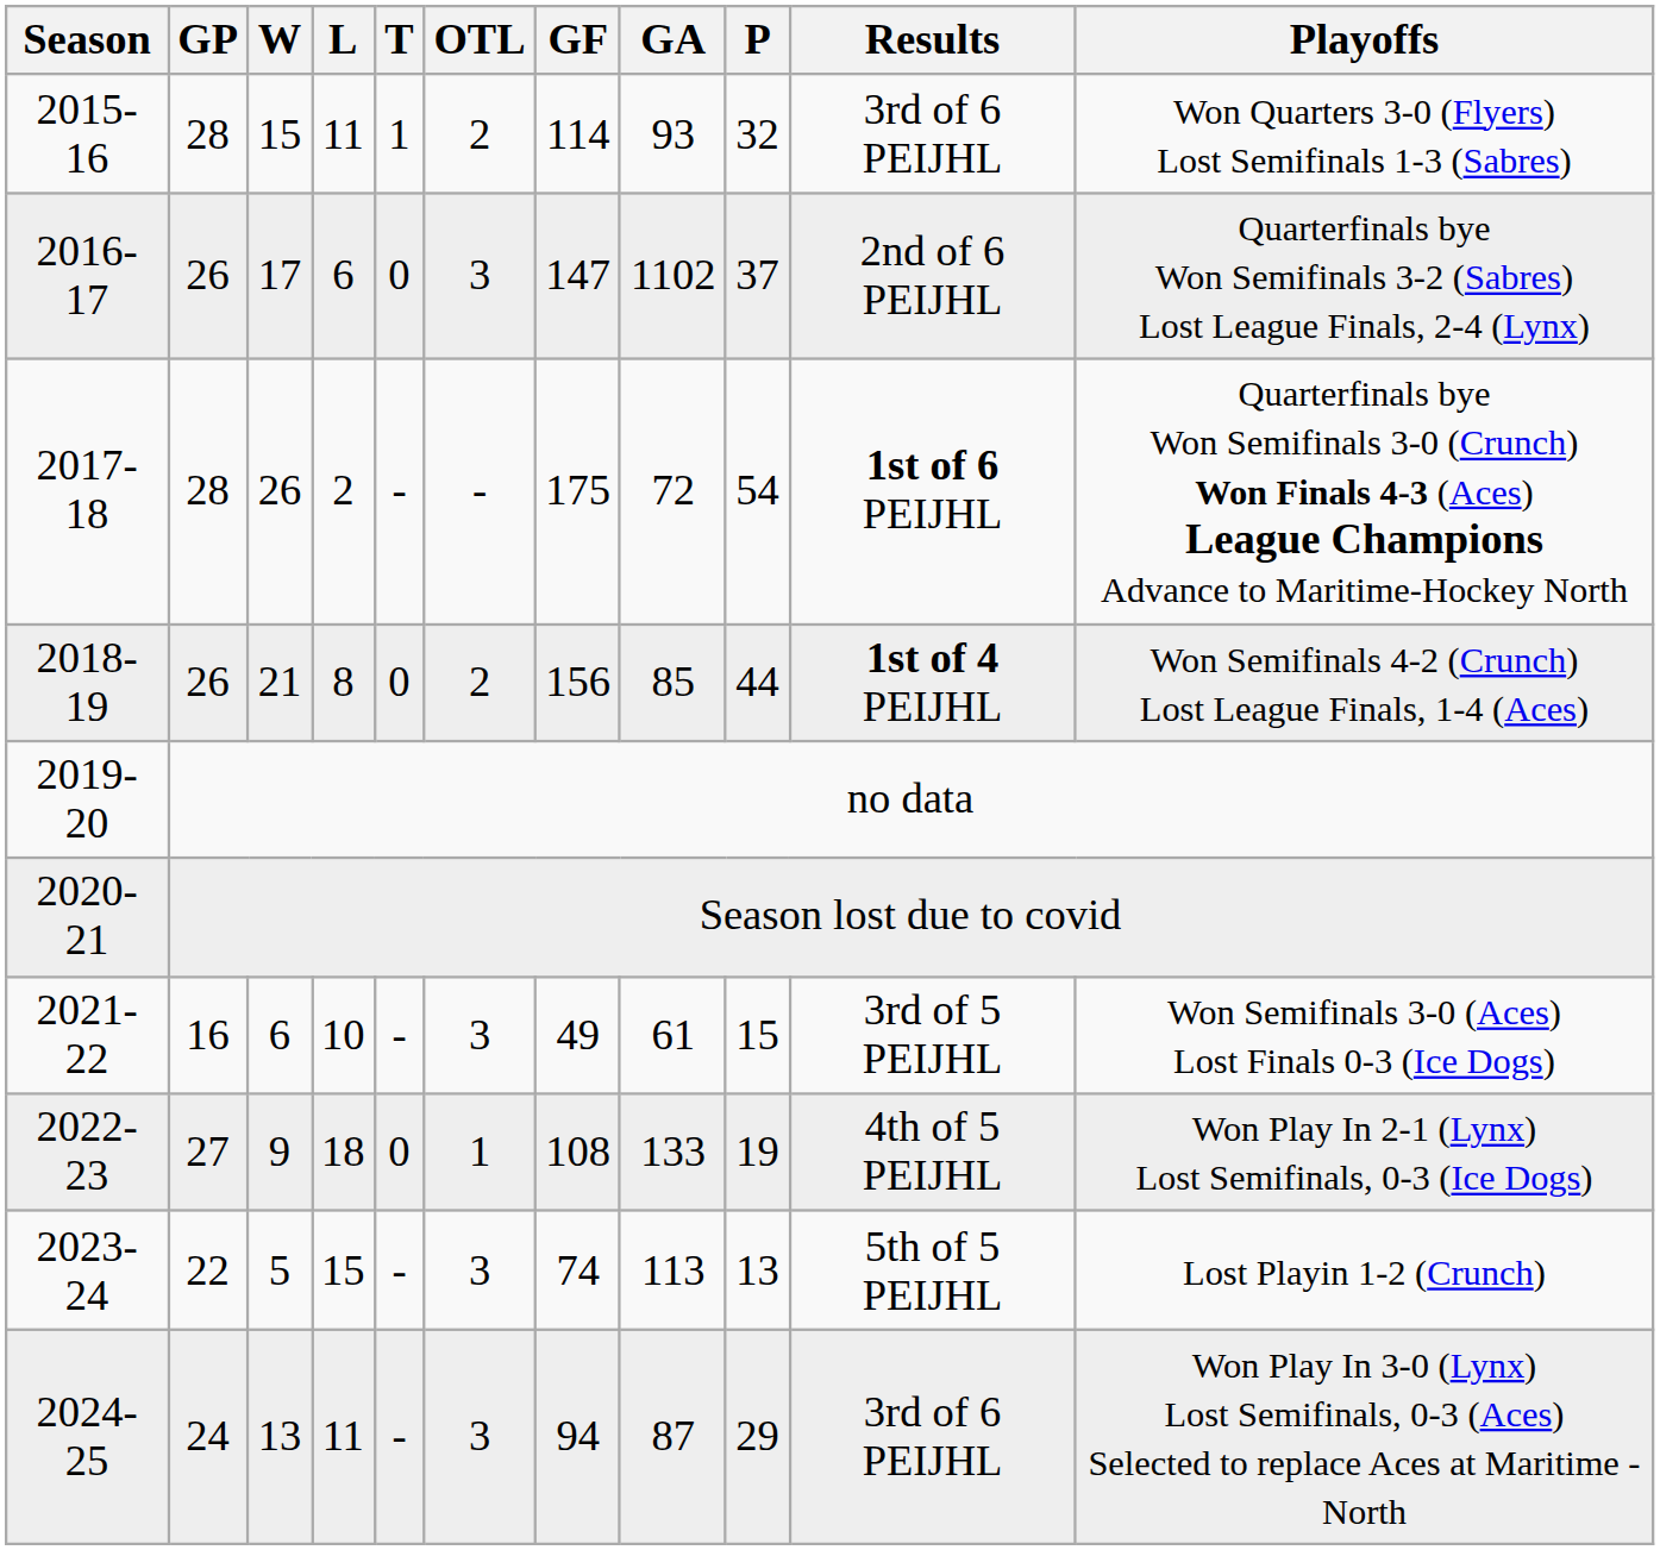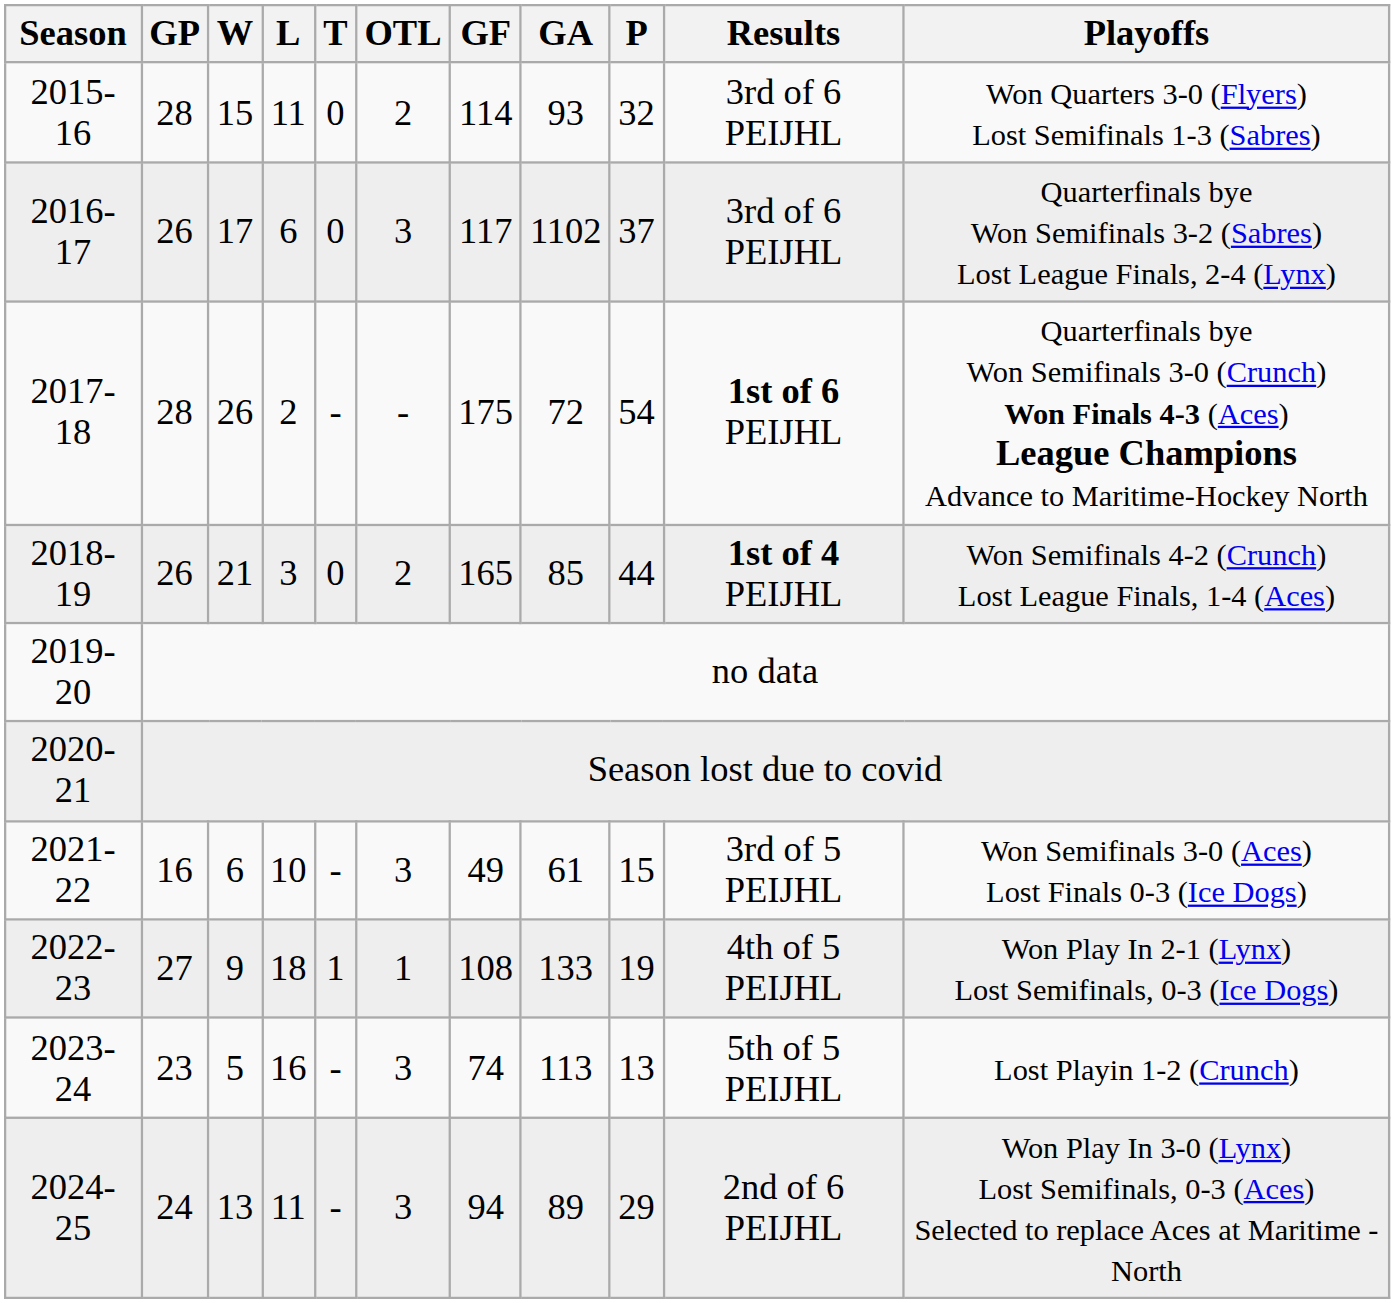2015-16 | T: 1 -> 0
2016-17 | GF: 147 -> 117
2016-17 | Results: 2nd of 6 PEIJHL -> 3rd of 6 PEIJHL
2018-19 | L: 8 -> 3
2018-19 | GF: 156 -> 165
2022-23 | T: 0 -> 1
2023-24 | GP: 22 -> 23
2023-24 | L: 15 -> 16
2024-25 | GA: 87 -> 89
2024-25 | Results: 3rd of 6 PEIJHL -> 2nd of 6 PEIJHL
